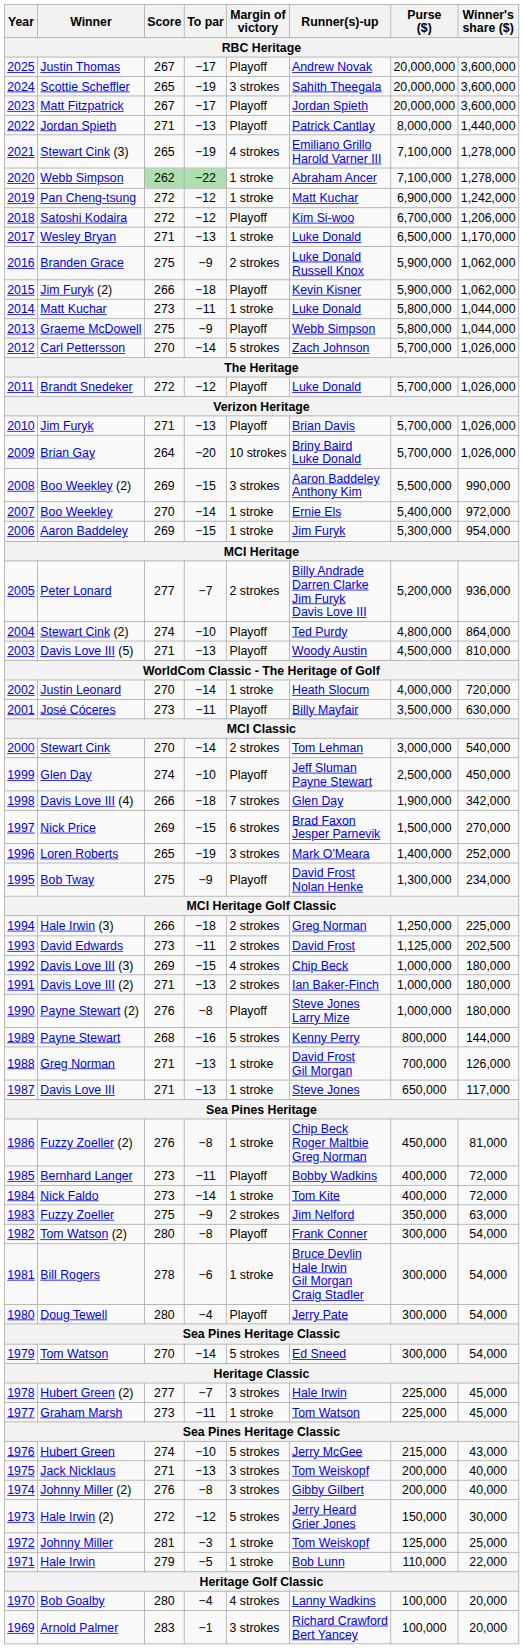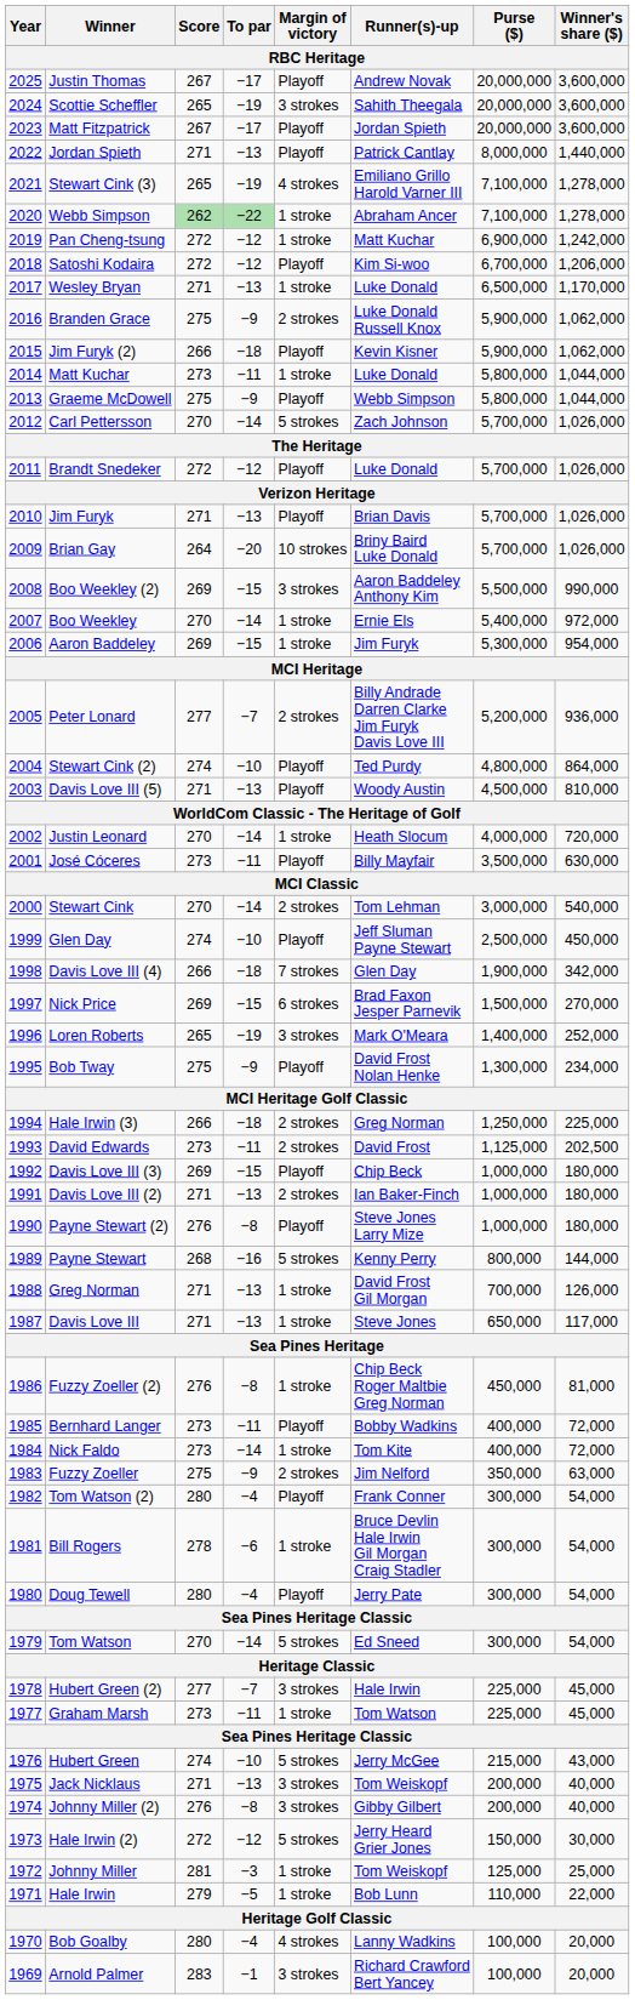Davis Love III (3) | Margin of victory: 4 strokes -> Playoff
Tom Watson (2) | To par: −8 -> −4
